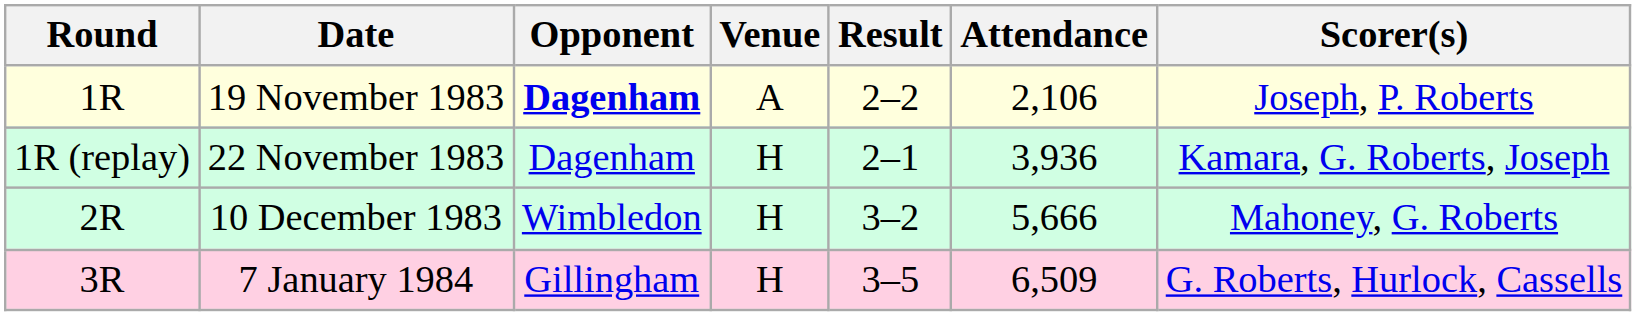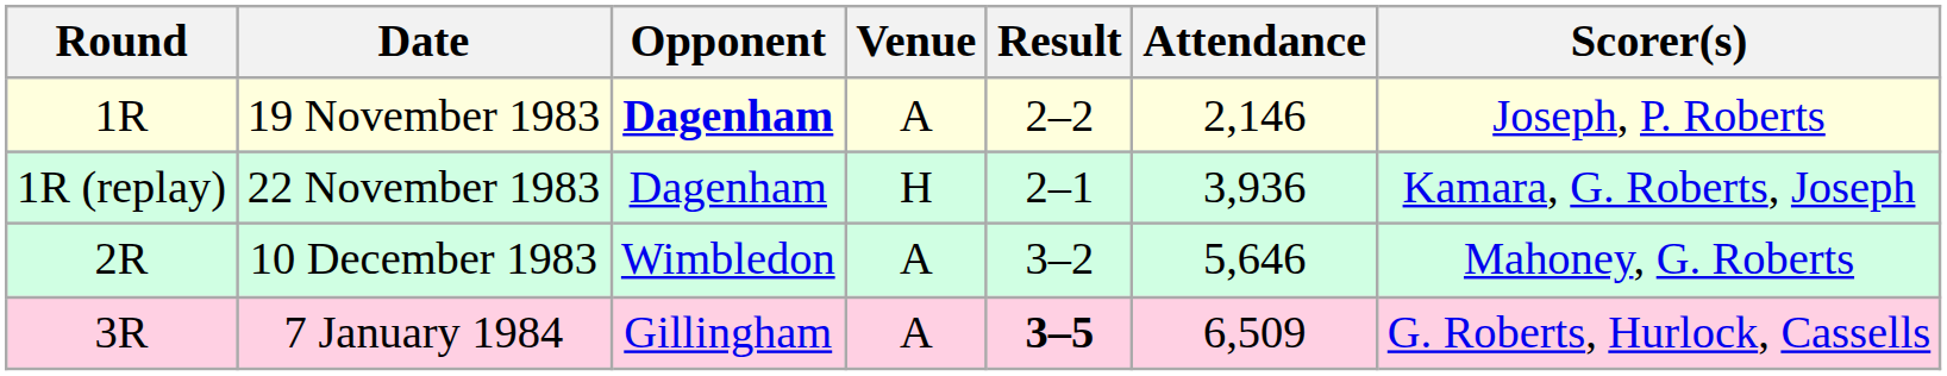19 November 1983 | Attendance: 2,106 -> 2,146
10 December 1983 | Venue: H -> A
10 December 1983 | Attendance: 5,666 -> 5,646
7 January 1984 | Venue: H -> A
7 January 1984 | Result: normal -> bold
